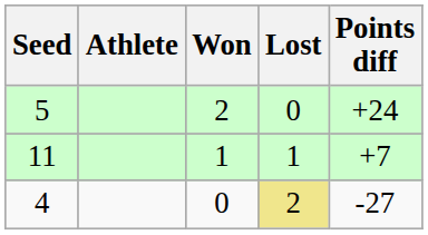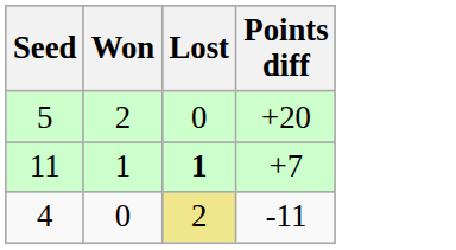- column: Athlete
5 | Points diff: +24 -> +20
11 | Lost: normal -> bold
4 | Points diff: -27 -> -11
